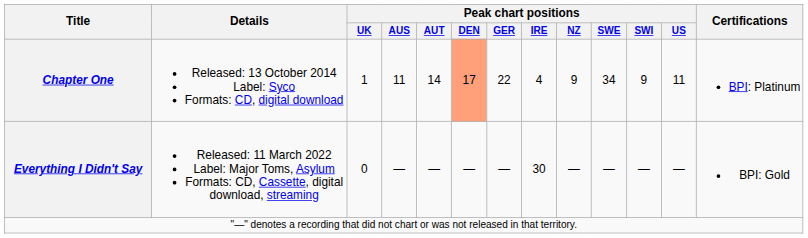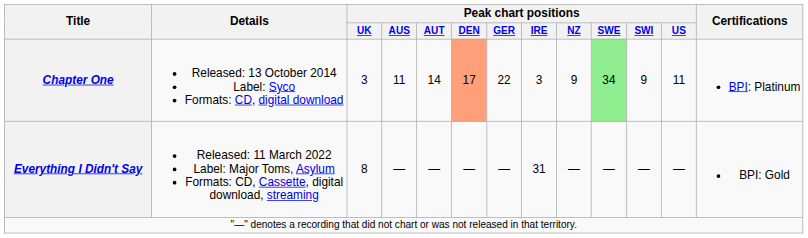Chapter One | Peak chart positions / UK: 1 -> 3
Chapter One | Peak chart positions / IRE: 4 -> 3
Chapter One | Peak chart positions / SWE: no background -> lightgreen background
Everything I Didn't Say | Peak chart positions / UK: 0 -> 8
Everything I Didn't Say | Peak chart positions / IRE: 30 -> 31
